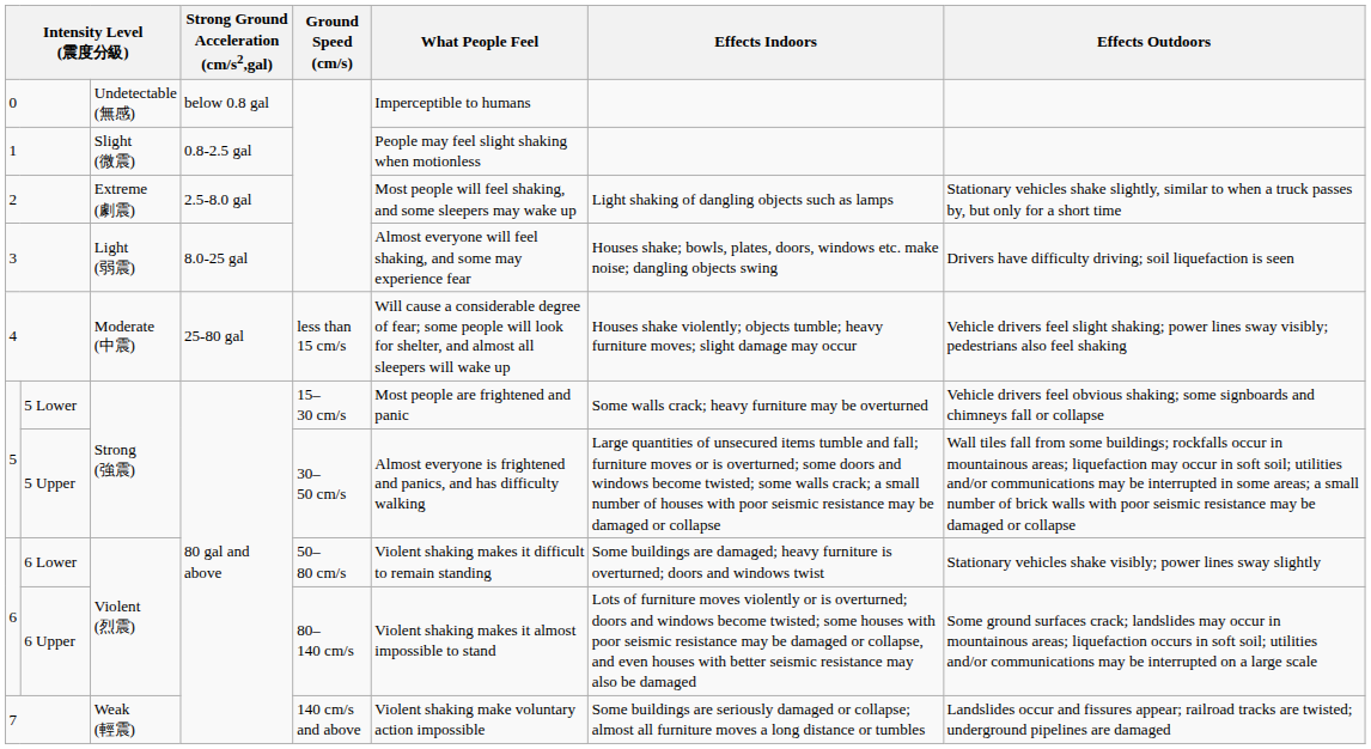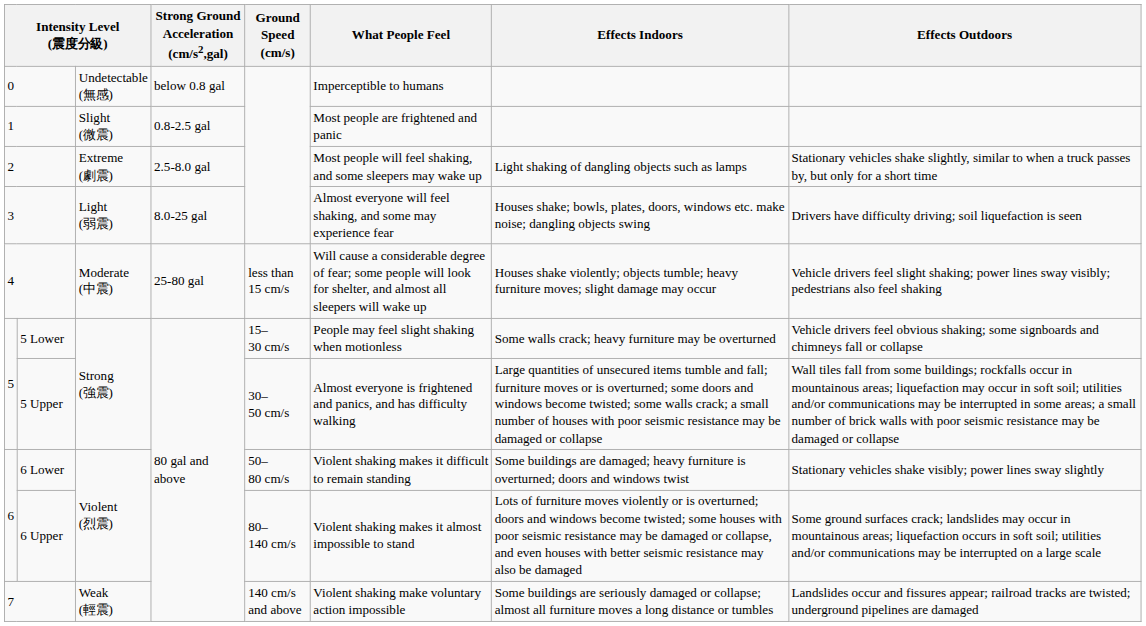1 | What People Feel: People may feel slight shaking when motionless -> Most people are frightened and panic
5 Lower | What People Feel: Most people are frightened and panic -> People may feel slight shaking when motionless
